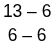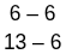rows swapped: 6 – 6 <-> 13 – 6
